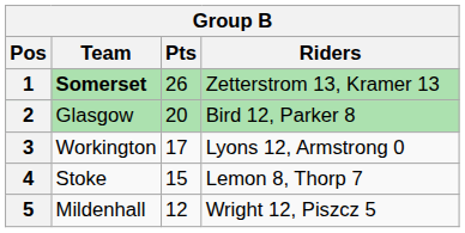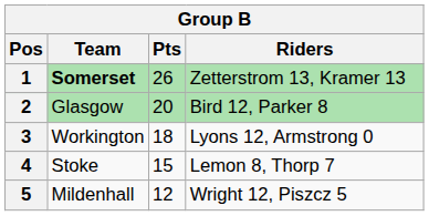3 | Pts: 17 -> 18
